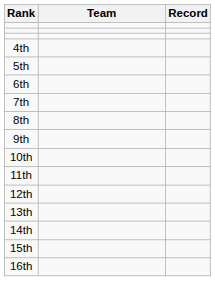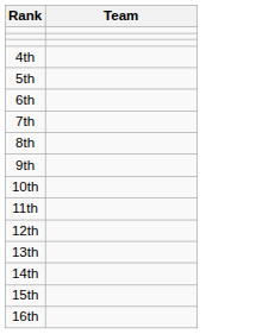- column: Record
